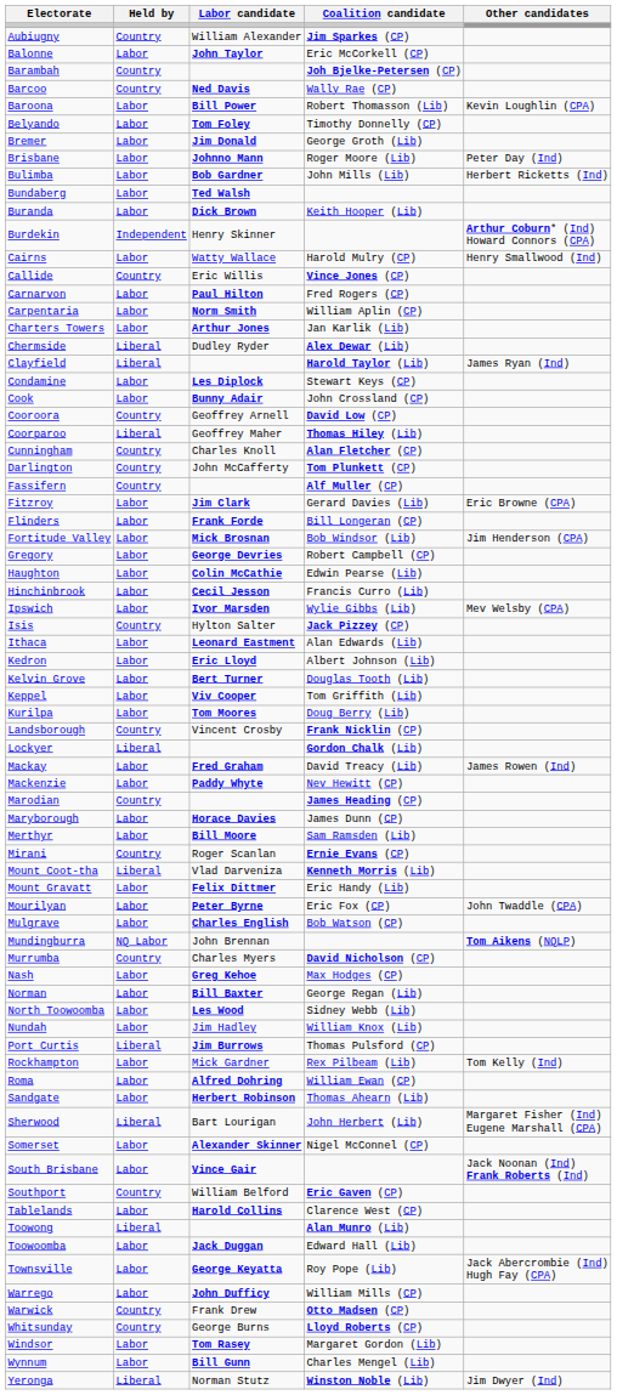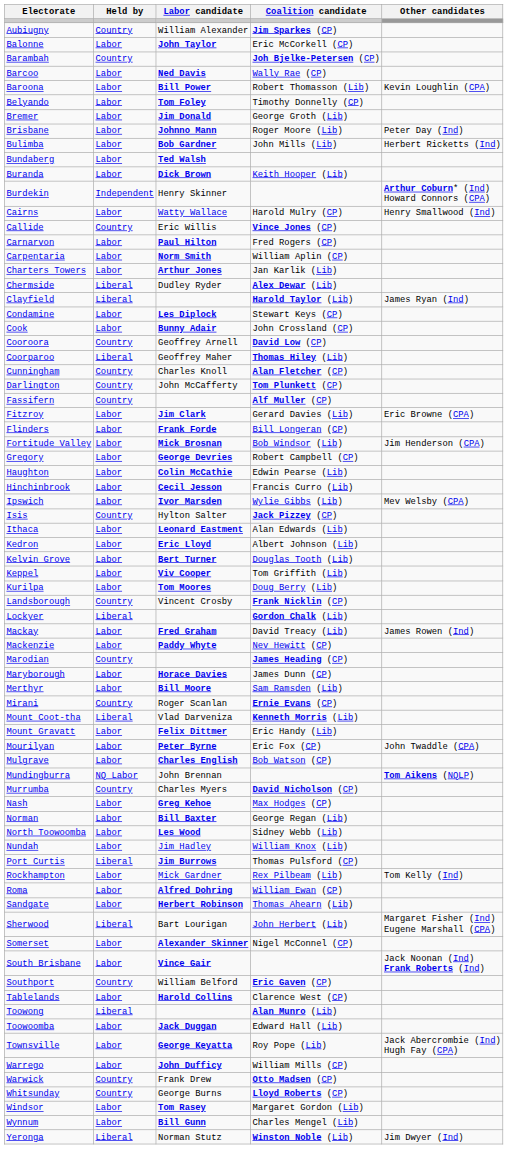Barcoo | Held by: Country -> Labor
